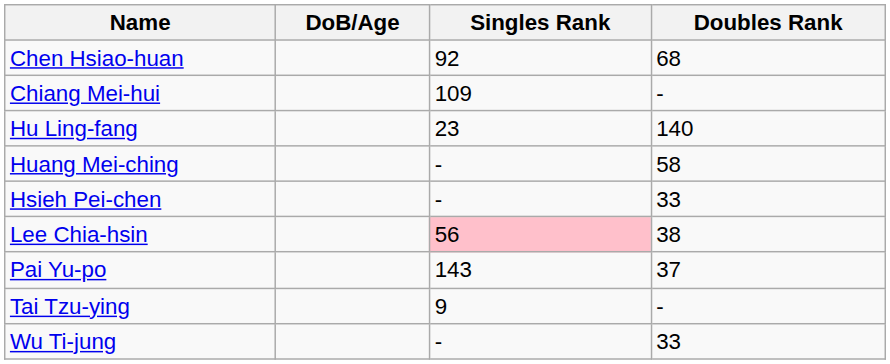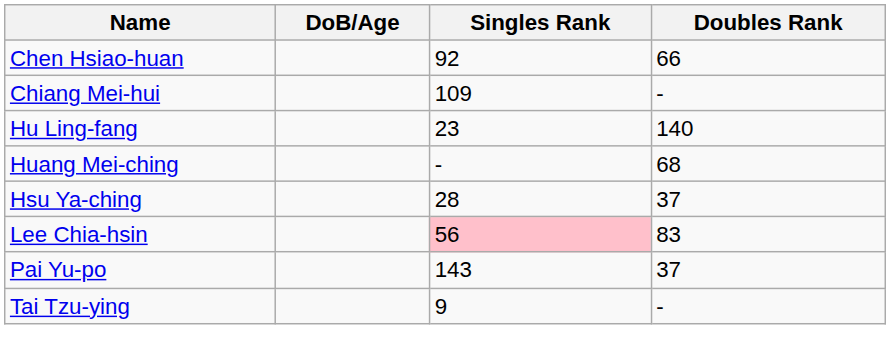Chen Hsiao-huan | Doubles Rank: 68 -> 66
Huang Mei-ching | Doubles Rank: 58 -> 68
- row: Hsieh Pei-chen | - | 33
+ row: Hsu Ya-ching | 28 | 37
Lee Chia-hsin | Doubles Rank: 38 -> 83
- row: Wu Ti-jung | - | 33
